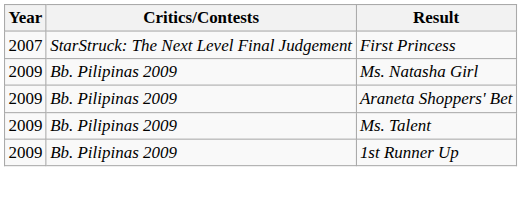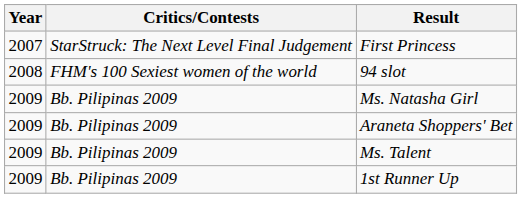+ row: 2008 | FHM's 100 Sexiest women of the world | 94 slot
